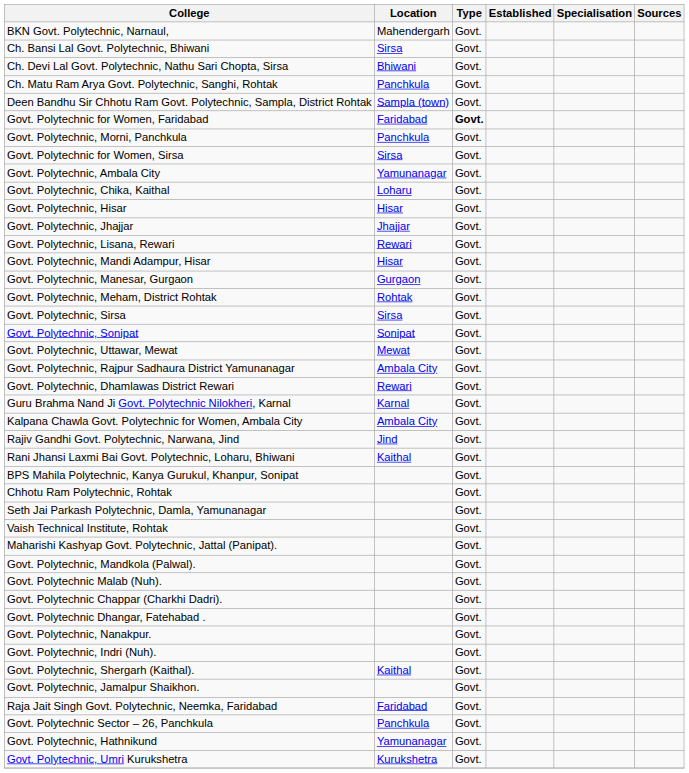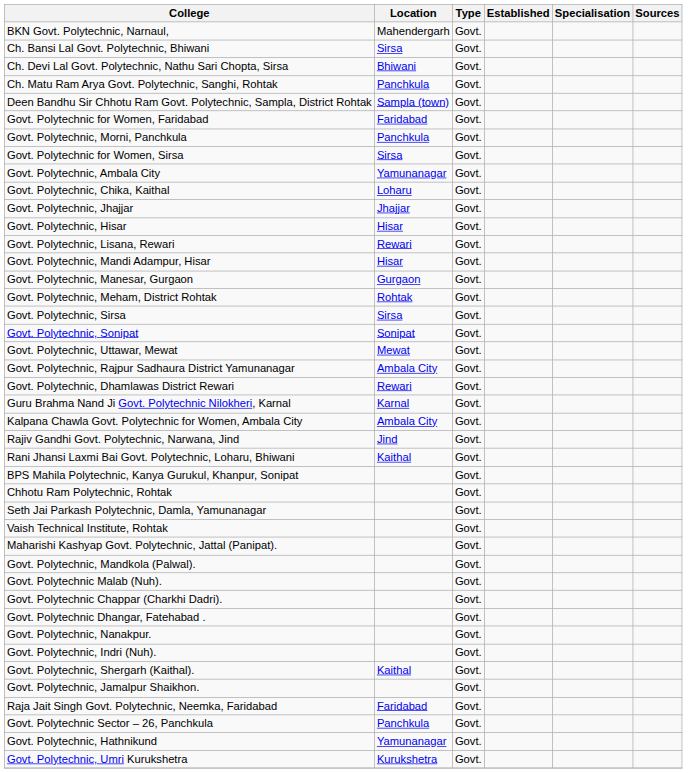Govt. Polytechnic for Women, Faridabad | Type: bold -> normal
rows swapped: Govt. Polytechnic, Hisar <-> Govt. Polytechnic, Jhajjar
